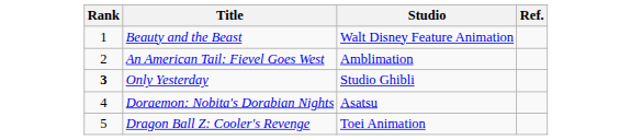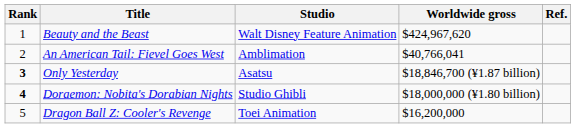+ column: Worldwide gross | $424,967,620 | $40,766,041 | $18,846,700 (¥1.87 billion) | $18,000,000 (¥1.80 billion) | $16,200,000
Only Yesterday | Studio: Studio Ghibli -> Asatsu
Doraemon: Nobita's Dorabian Nights | Rank: normal -> bold
Doraemon: Nobita's Dorabian Nights | Studio: Asatsu -> Studio Ghibli
